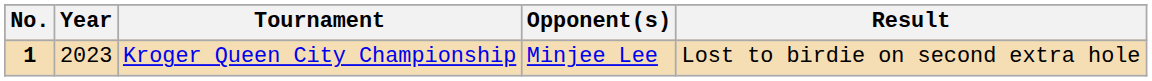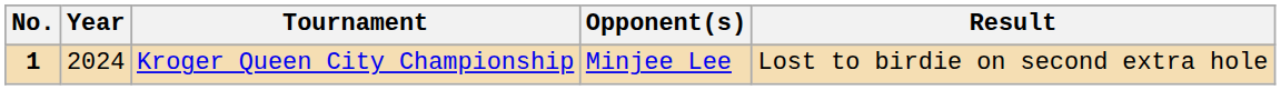Kroger Queen City Championship | Year: 2023 -> 2024
